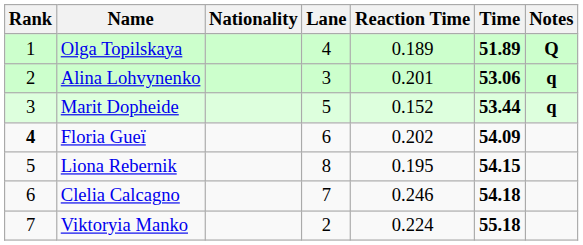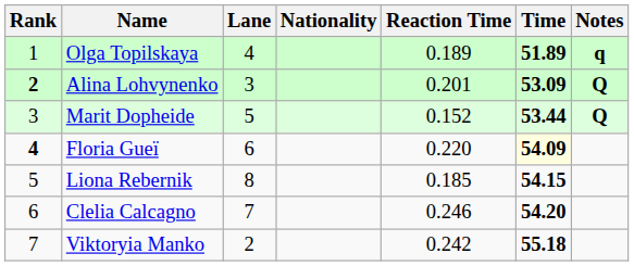columns swapped: Nationality <-> Lane
Olga Topilskaya | Notes: Q -> q
Alina Lohvynenko | Rank: normal -> bold
Alina Lohvynenko | Time: 53.06 -> 53.09
Alina Lohvynenko | Notes: q -> Q
Marit Dopheide | Notes: q -> Q
Floria Gueï | Reaction Time: 0.202 -> 0.220
Floria Gueï | Time: no background -> lightyellow background
Liona Rebernik | Reaction Time: 0.195 -> 0.185
Clelia Calcagno | Time: 54.18 -> 54.20
Viktoryia Manko | Reaction Time: 0.224 -> 0.242
